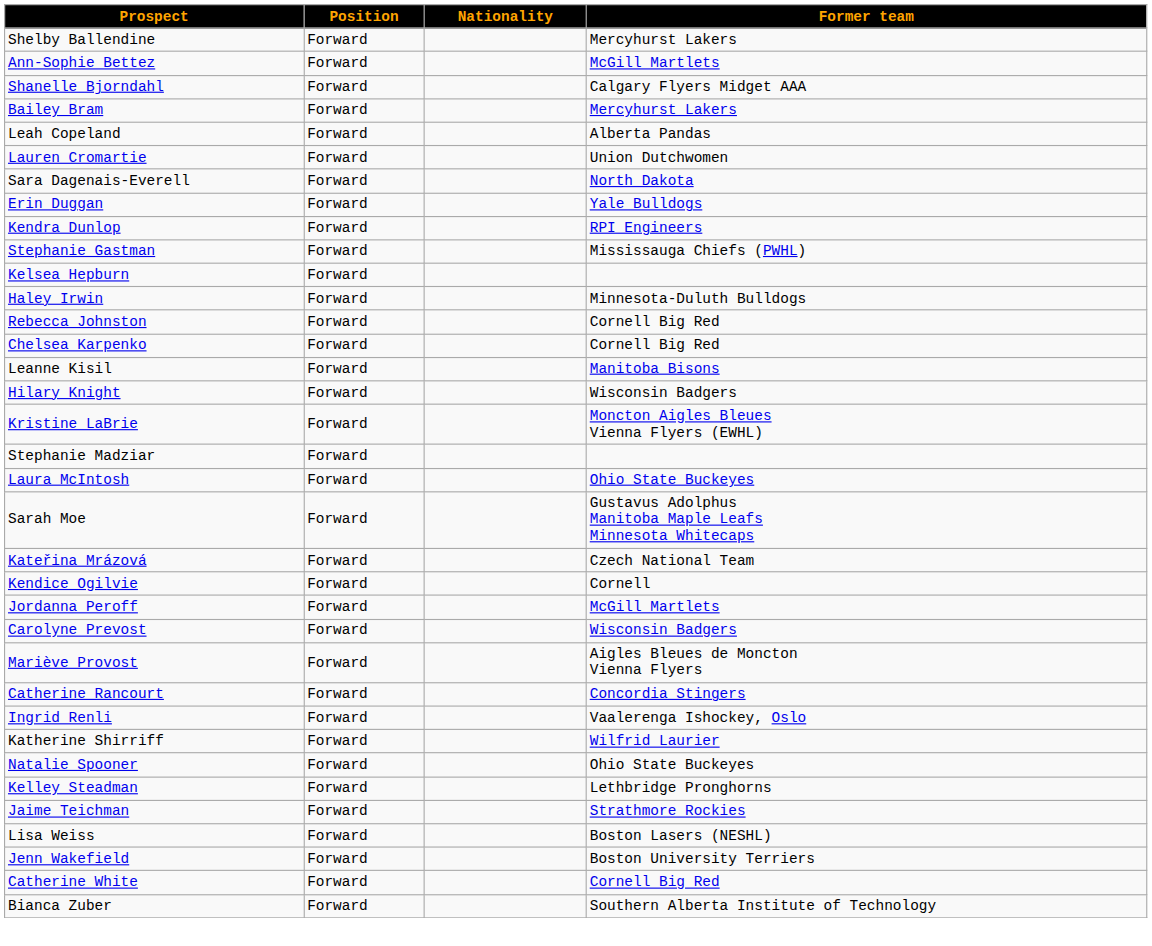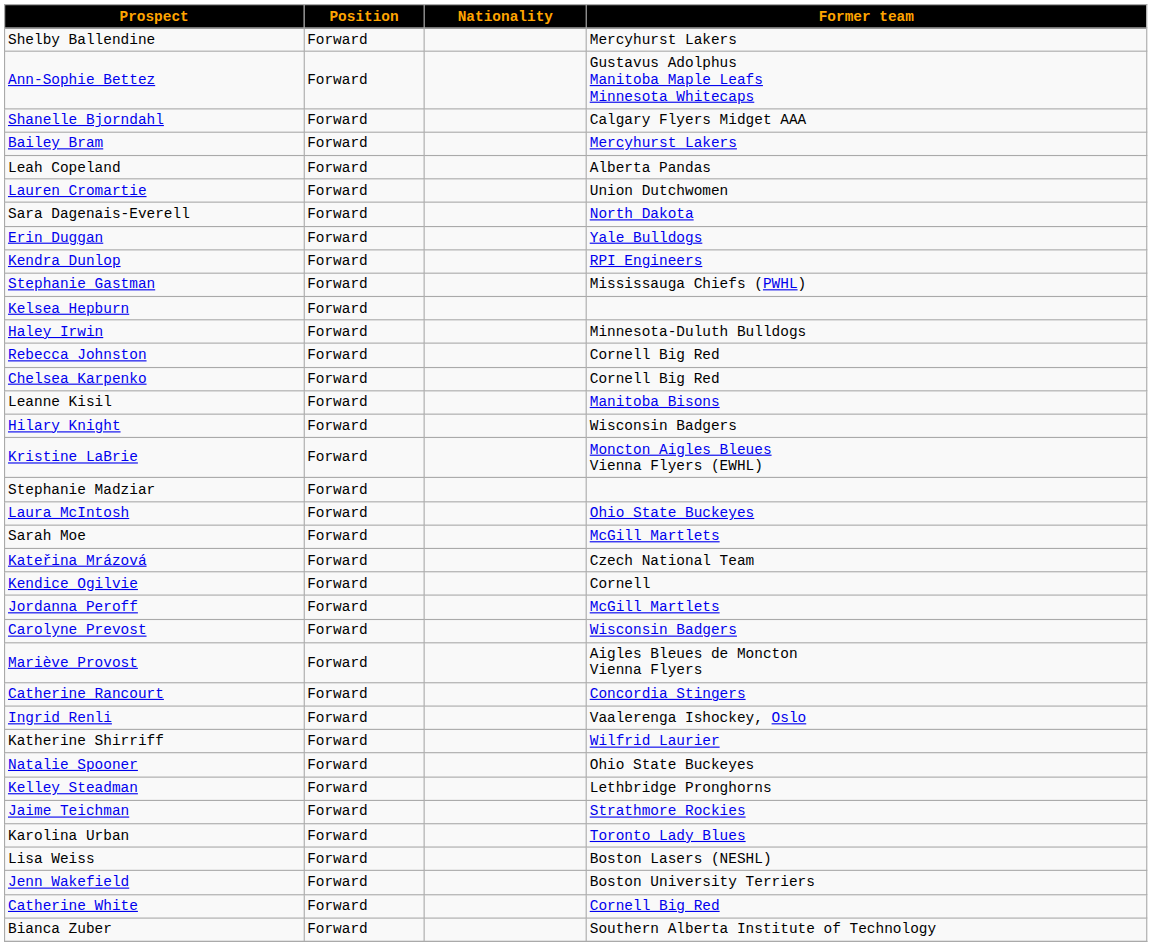Ann-Sophie Bettez | Former team: McGill Martlets -> Gustavus Adolphus Manitoba Maple Leafs Minnesota Whitecaps
Sarah Moe | Former team: Gustavus Adolphus Manitoba Maple Leafs Minnesota Whitecaps -> McGill Martlets
+ row: Karolina Urban | Forward | Toronto Lady Blues
